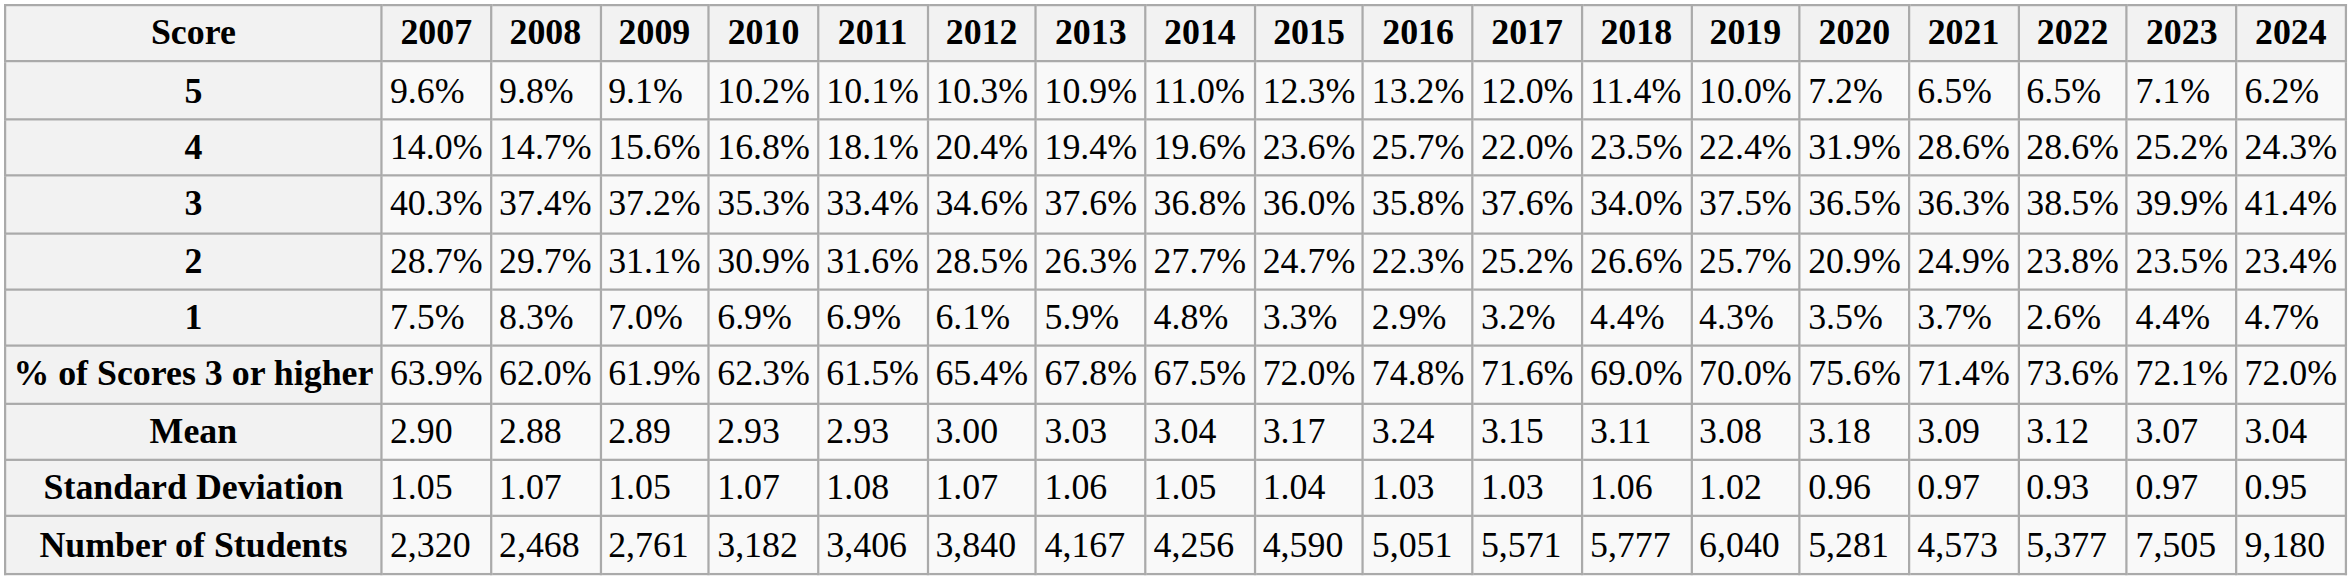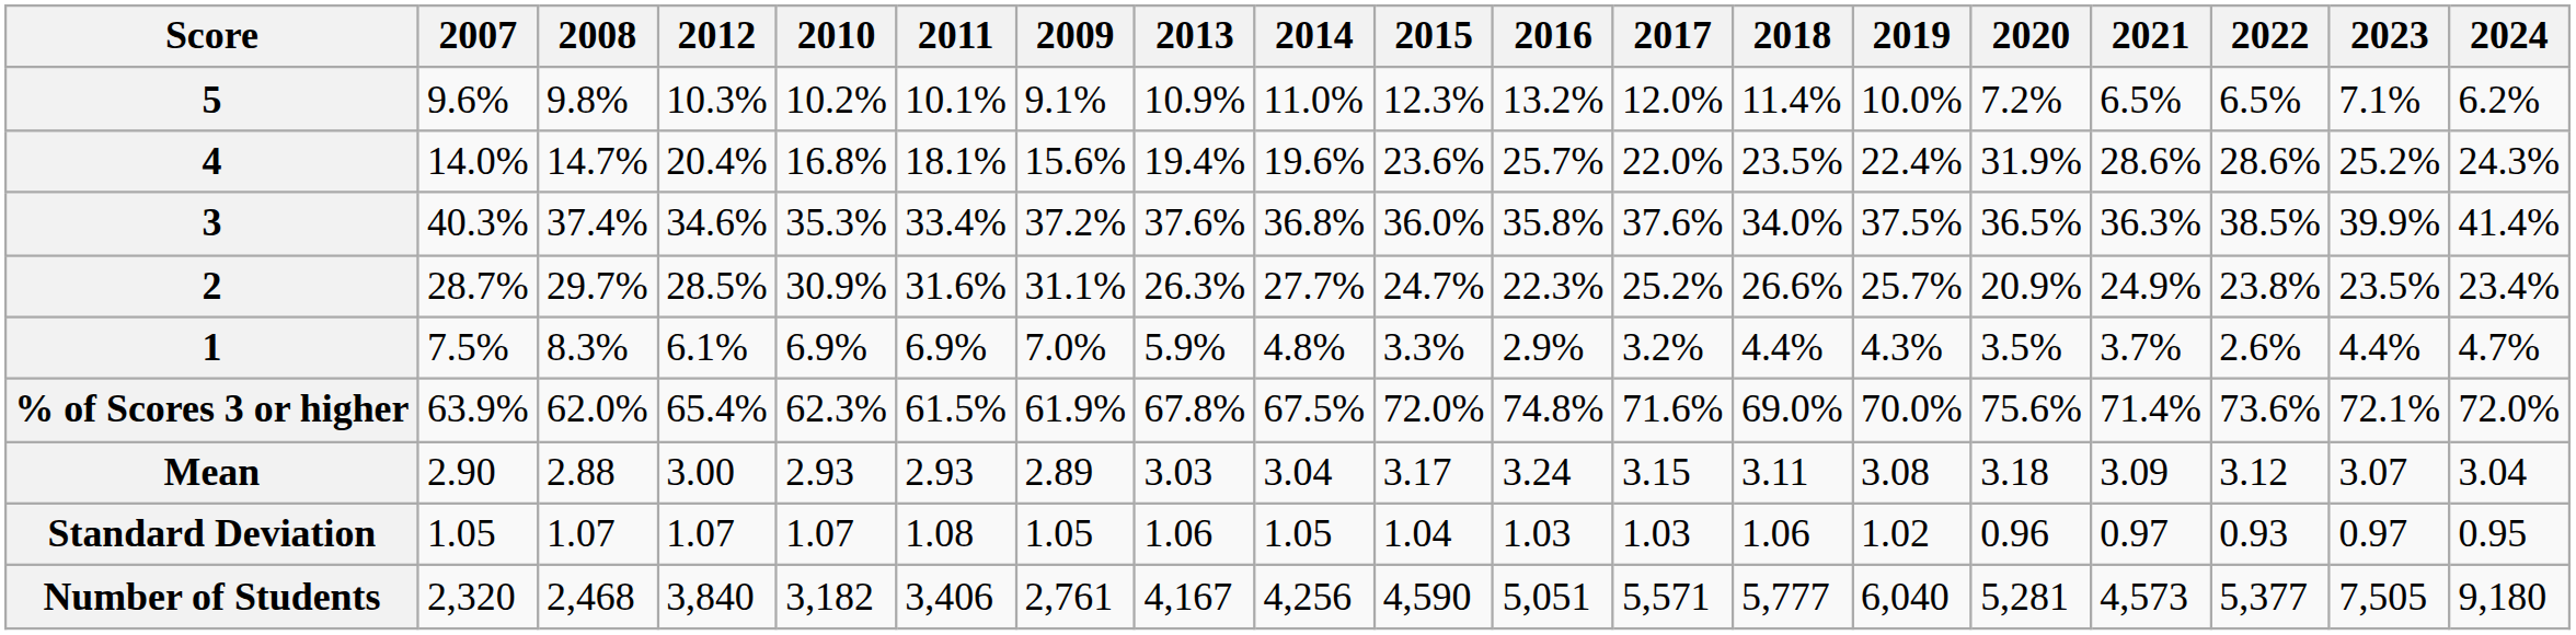columns swapped: 2009 <-> 2012
